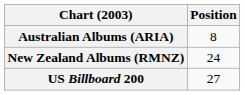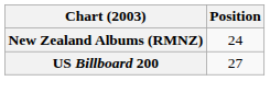- row: Australian Albums (ARIA) | 8
